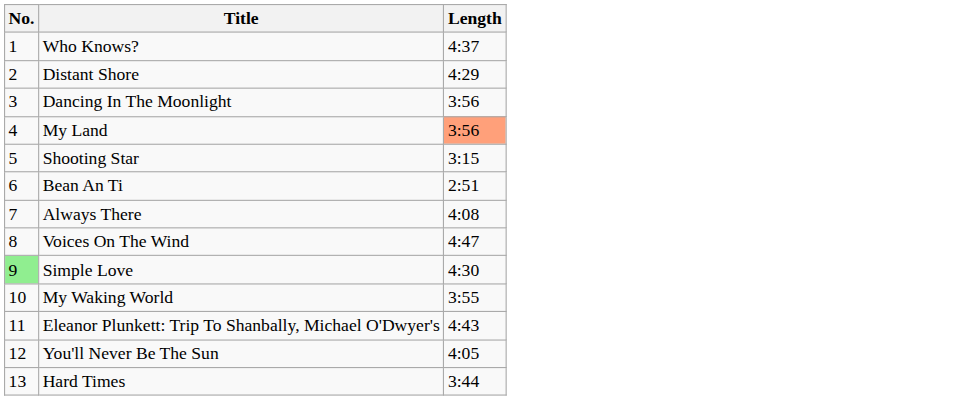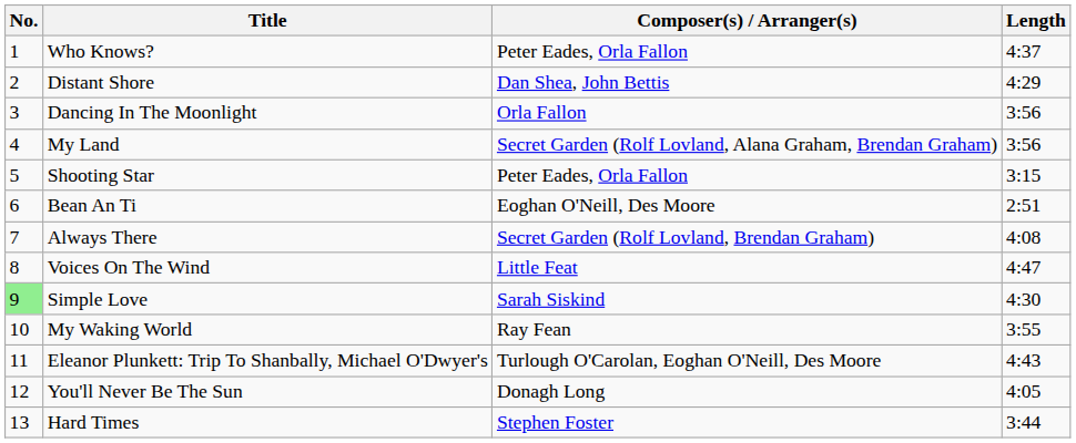+ column: Composer(s) / Arranger(s) | Peter Eades, Orla Fallon | Dan Shea, John Bettis | Orla Fallon | Secret Garden (Rolf Lovland, Alana Graham, Brendan Graham) | Peter Eades, Orla Fallon | Eoghan O'Neill, Des Moore | Secret Garden (Rolf Lovland, Brendan Graham) | Little Feat | Sarah Siskind | Ray Fean | Turlough O'Carolan, Eoghan O'Neill, Des Moore | Donagh Long | Stephen Foster
My Land | Length: lightsalmon background -> no background
